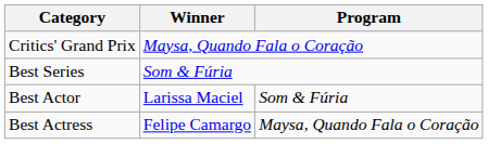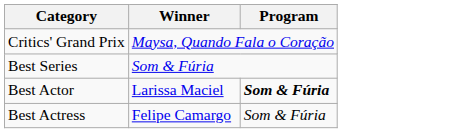Best Actor | Program: normal -> bold
Best Actress | Program: Maysa, Quando Fala o Coração -> Som & Fúria
